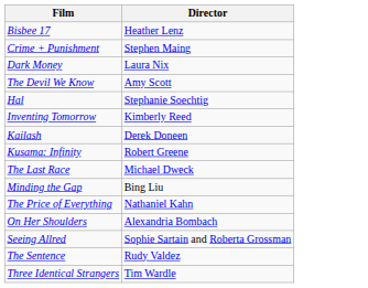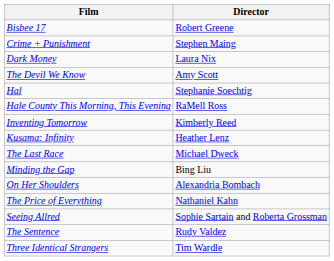Bisbee 17 | Director: Heather Lenz -> Robert Greene
+ row: Hale County This Morning, This Evening | RaMell Ross
- row: Kailash | Derek Doneen
Kusama: Infinity | Director: Robert Greene -> Heather Lenz
rows swapped: On Her Shoulders <-> The Price of Everything
